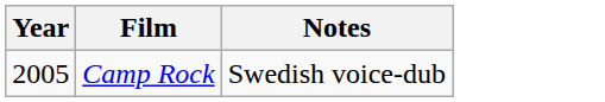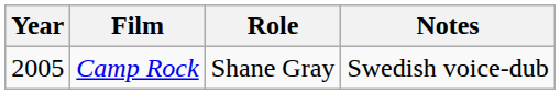+ column: Role | Shane Gray
